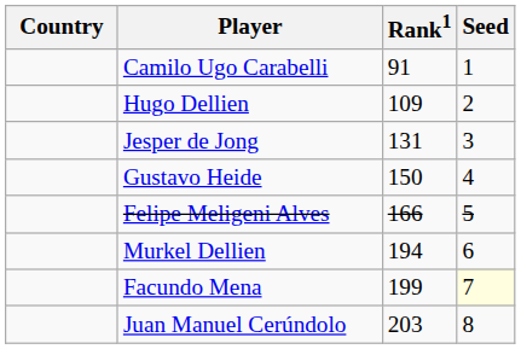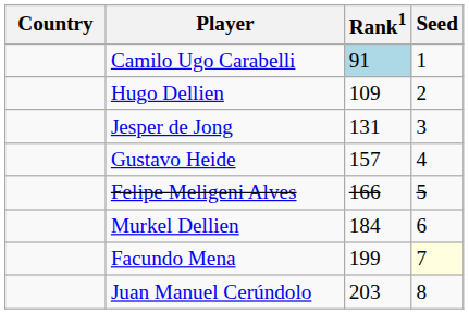Camilo Ugo Carabelli | Rank1: no background -> lightblue background
Gustavo Heide | Rank1: 150 -> 157
Murkel Dellien | Rank1: 194 -> 184
